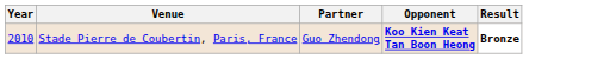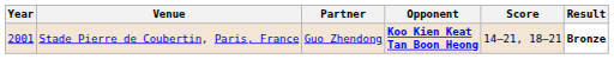+ column: Score | 14–21, 18–21
Stade Pierre de Coubertin, Paris, France | Year: 2010 -> 2001
